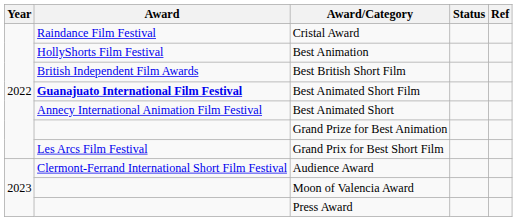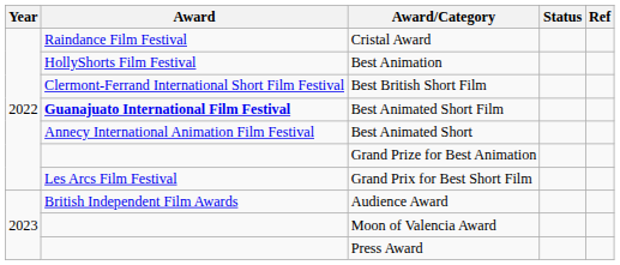Best British Short Film | Award: British Independent Film Awards -> Clermont-Ferrand International Short Film Festival
Audience Award | Award: Clermont-Ferrand International Short Film Festival -> British Independent Film Awards
